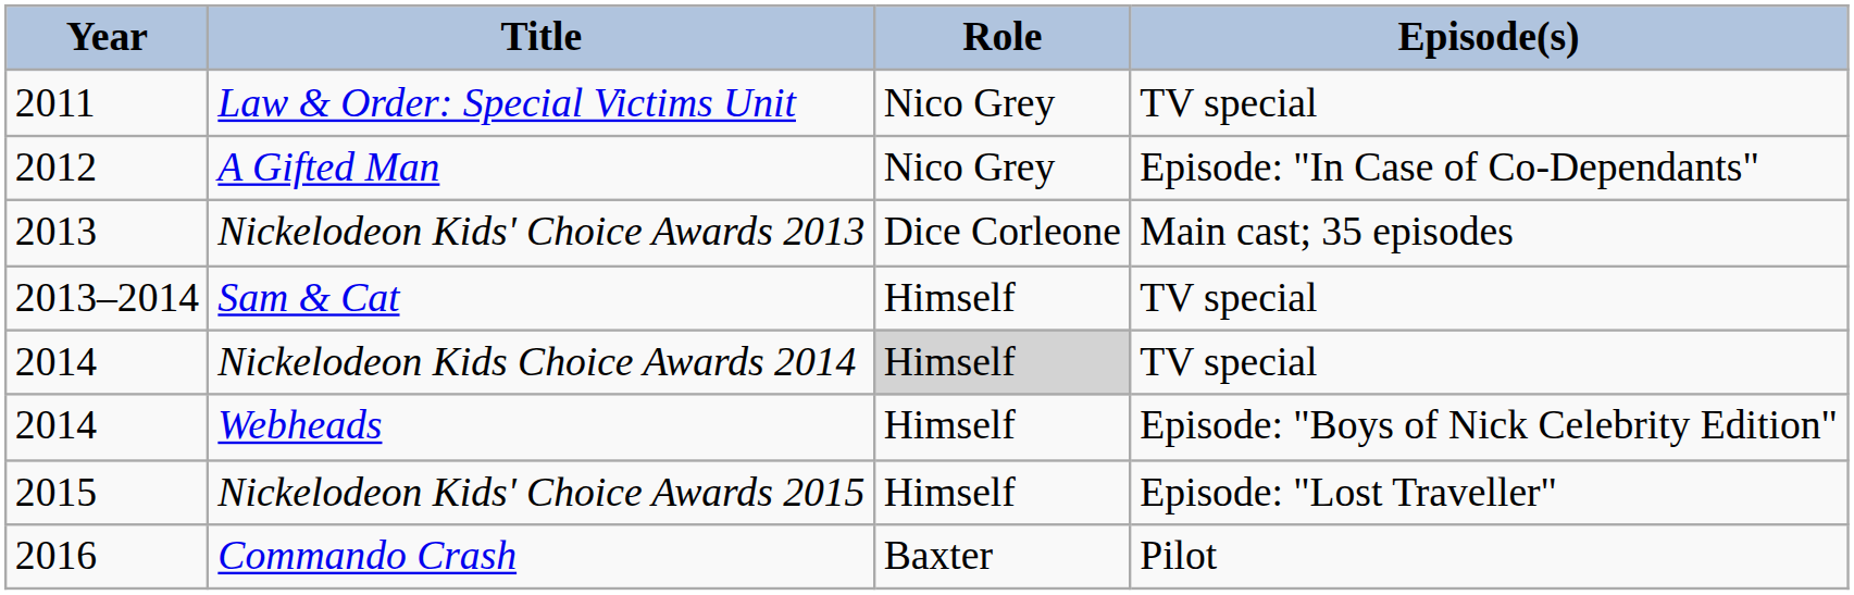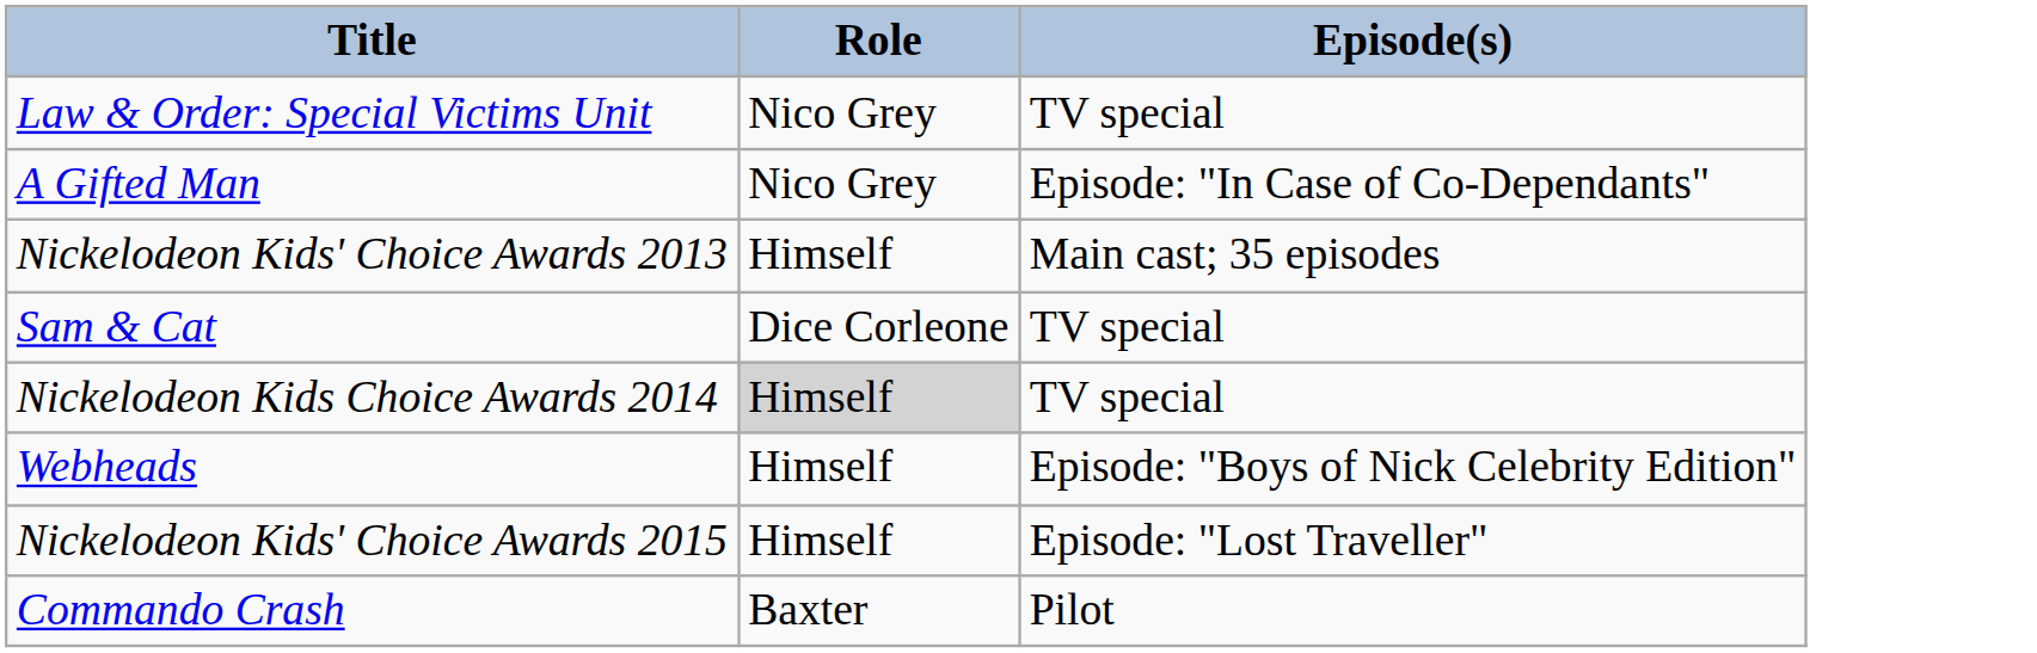- column: Year | 2011 | 2012 | 2013 | 2013–2014 | 2014 | 2014 | 2015 | 2016
Nickelodeon Kids' Choice Awards 2013 | Role: Dice Corleone -> Himself
Sam & Cat | Role: Himself -> Dice Corleone
